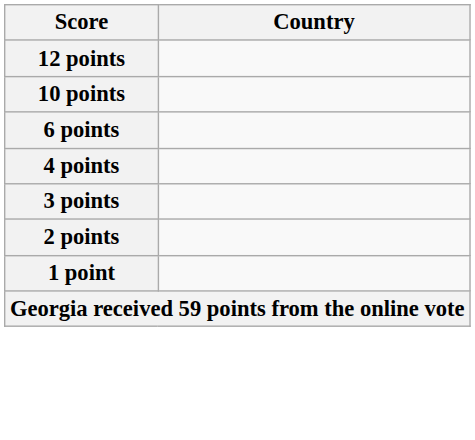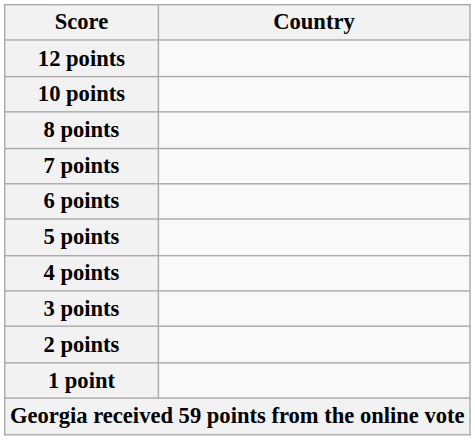+ row: 8 points
+ row: 7 points
+ row: 5 points
